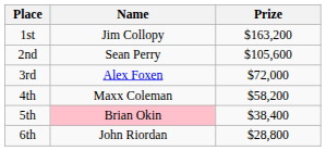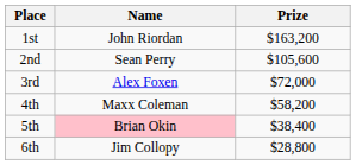1st | Name: Jim Collopy -> John Riordan
6th | Name: John Riordan -> Jim Collopy
